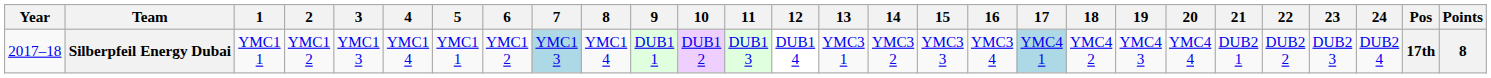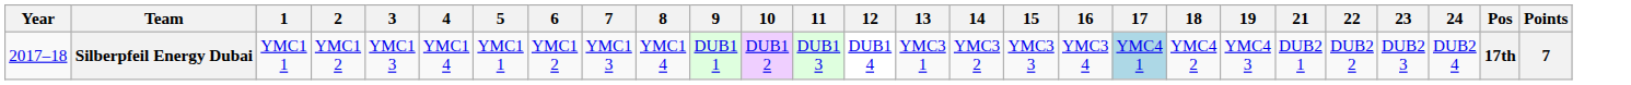- column: 20 | YMC4 4
Silberpfeil Energy Dubai | 7: lightblue background -> no background
Silberpfeil Energy Dubai | Points: 8 -> 7
